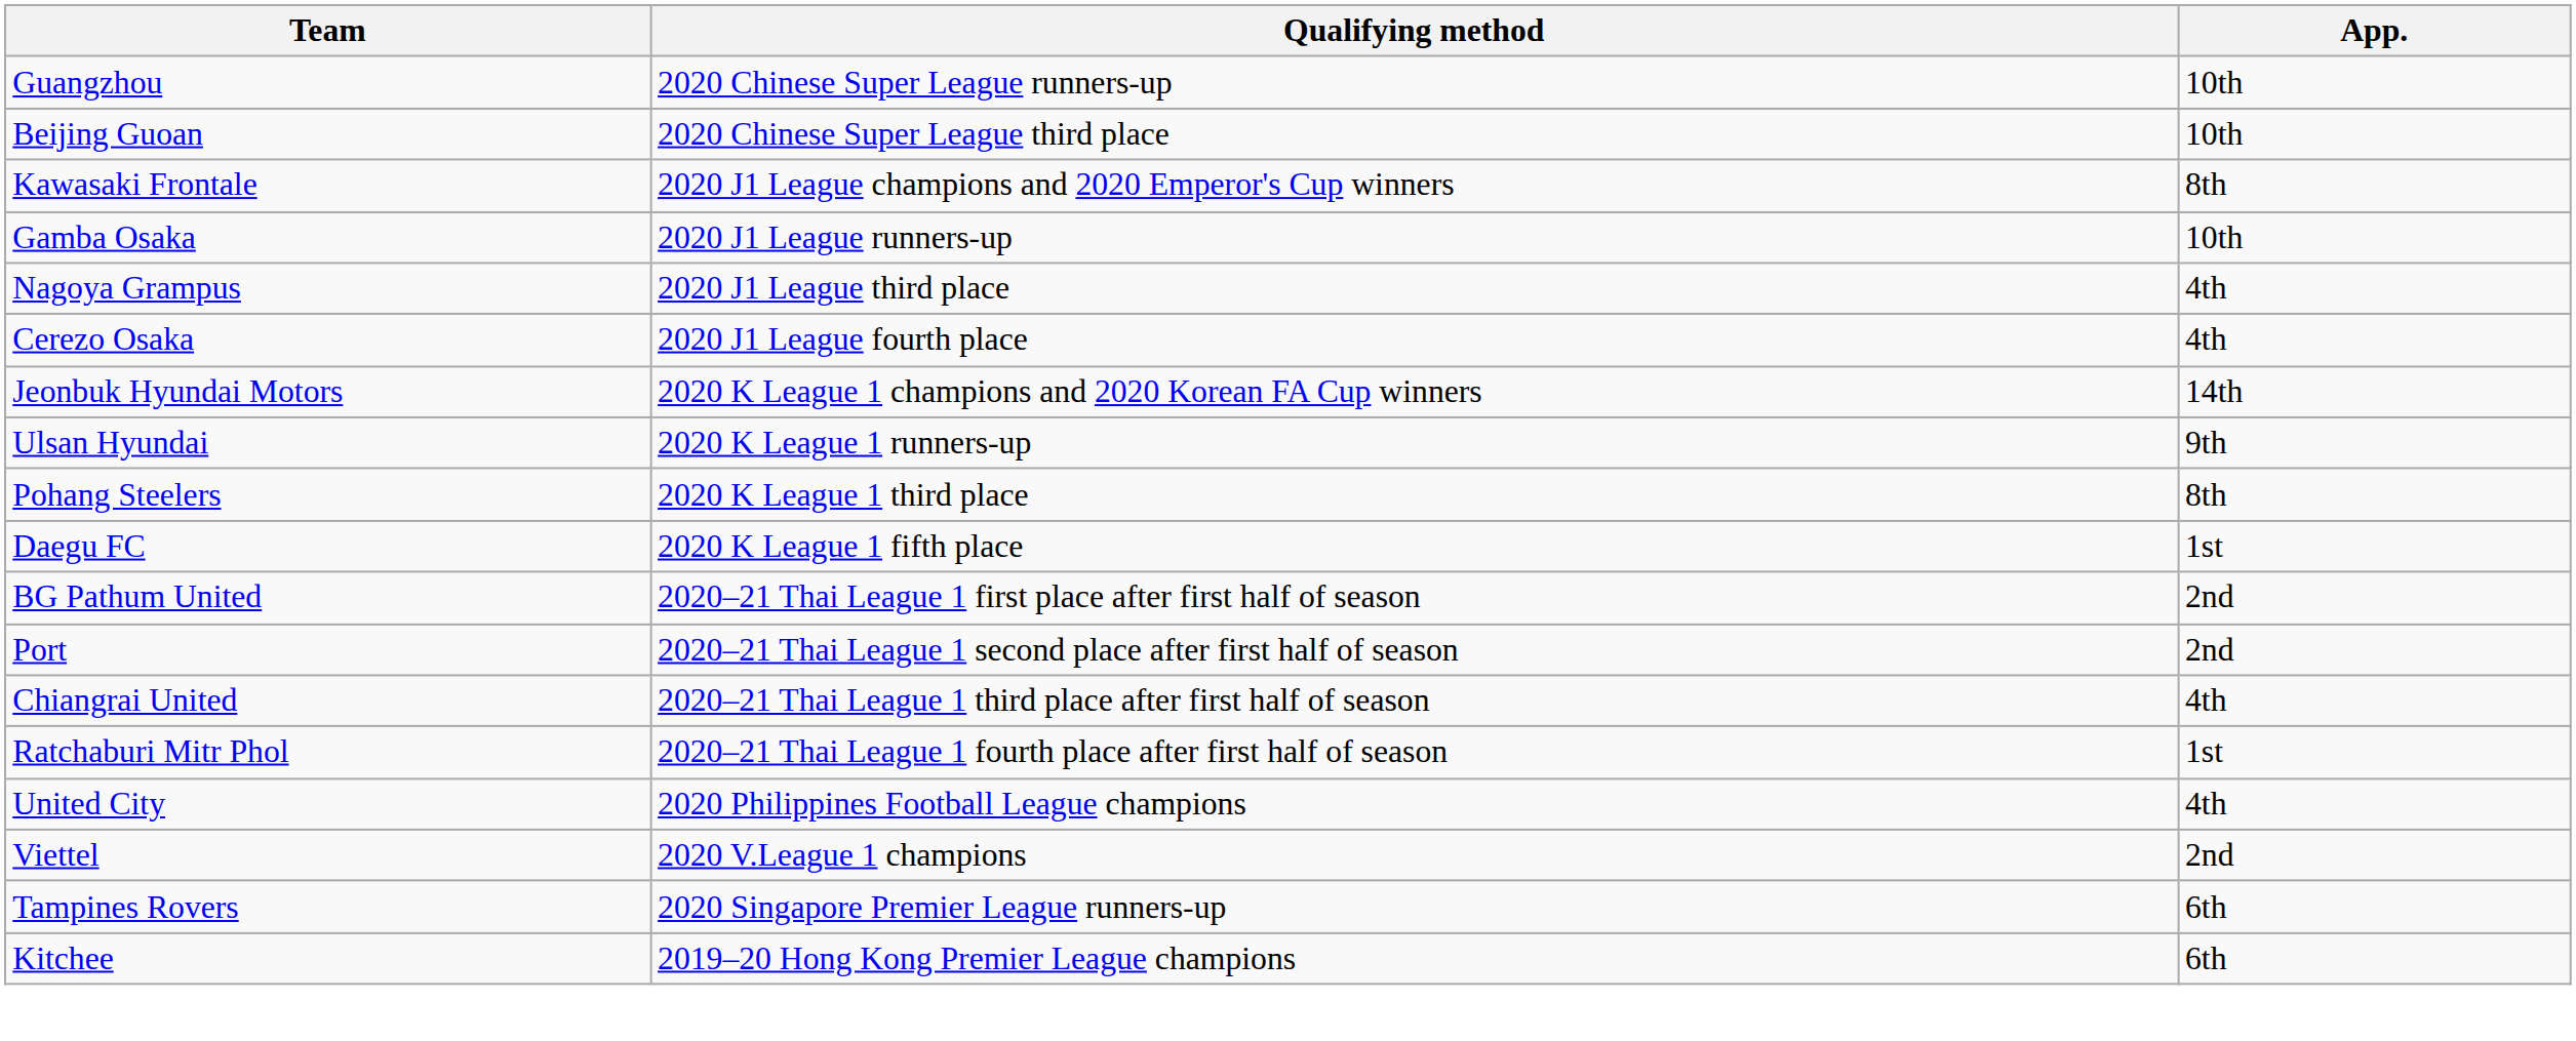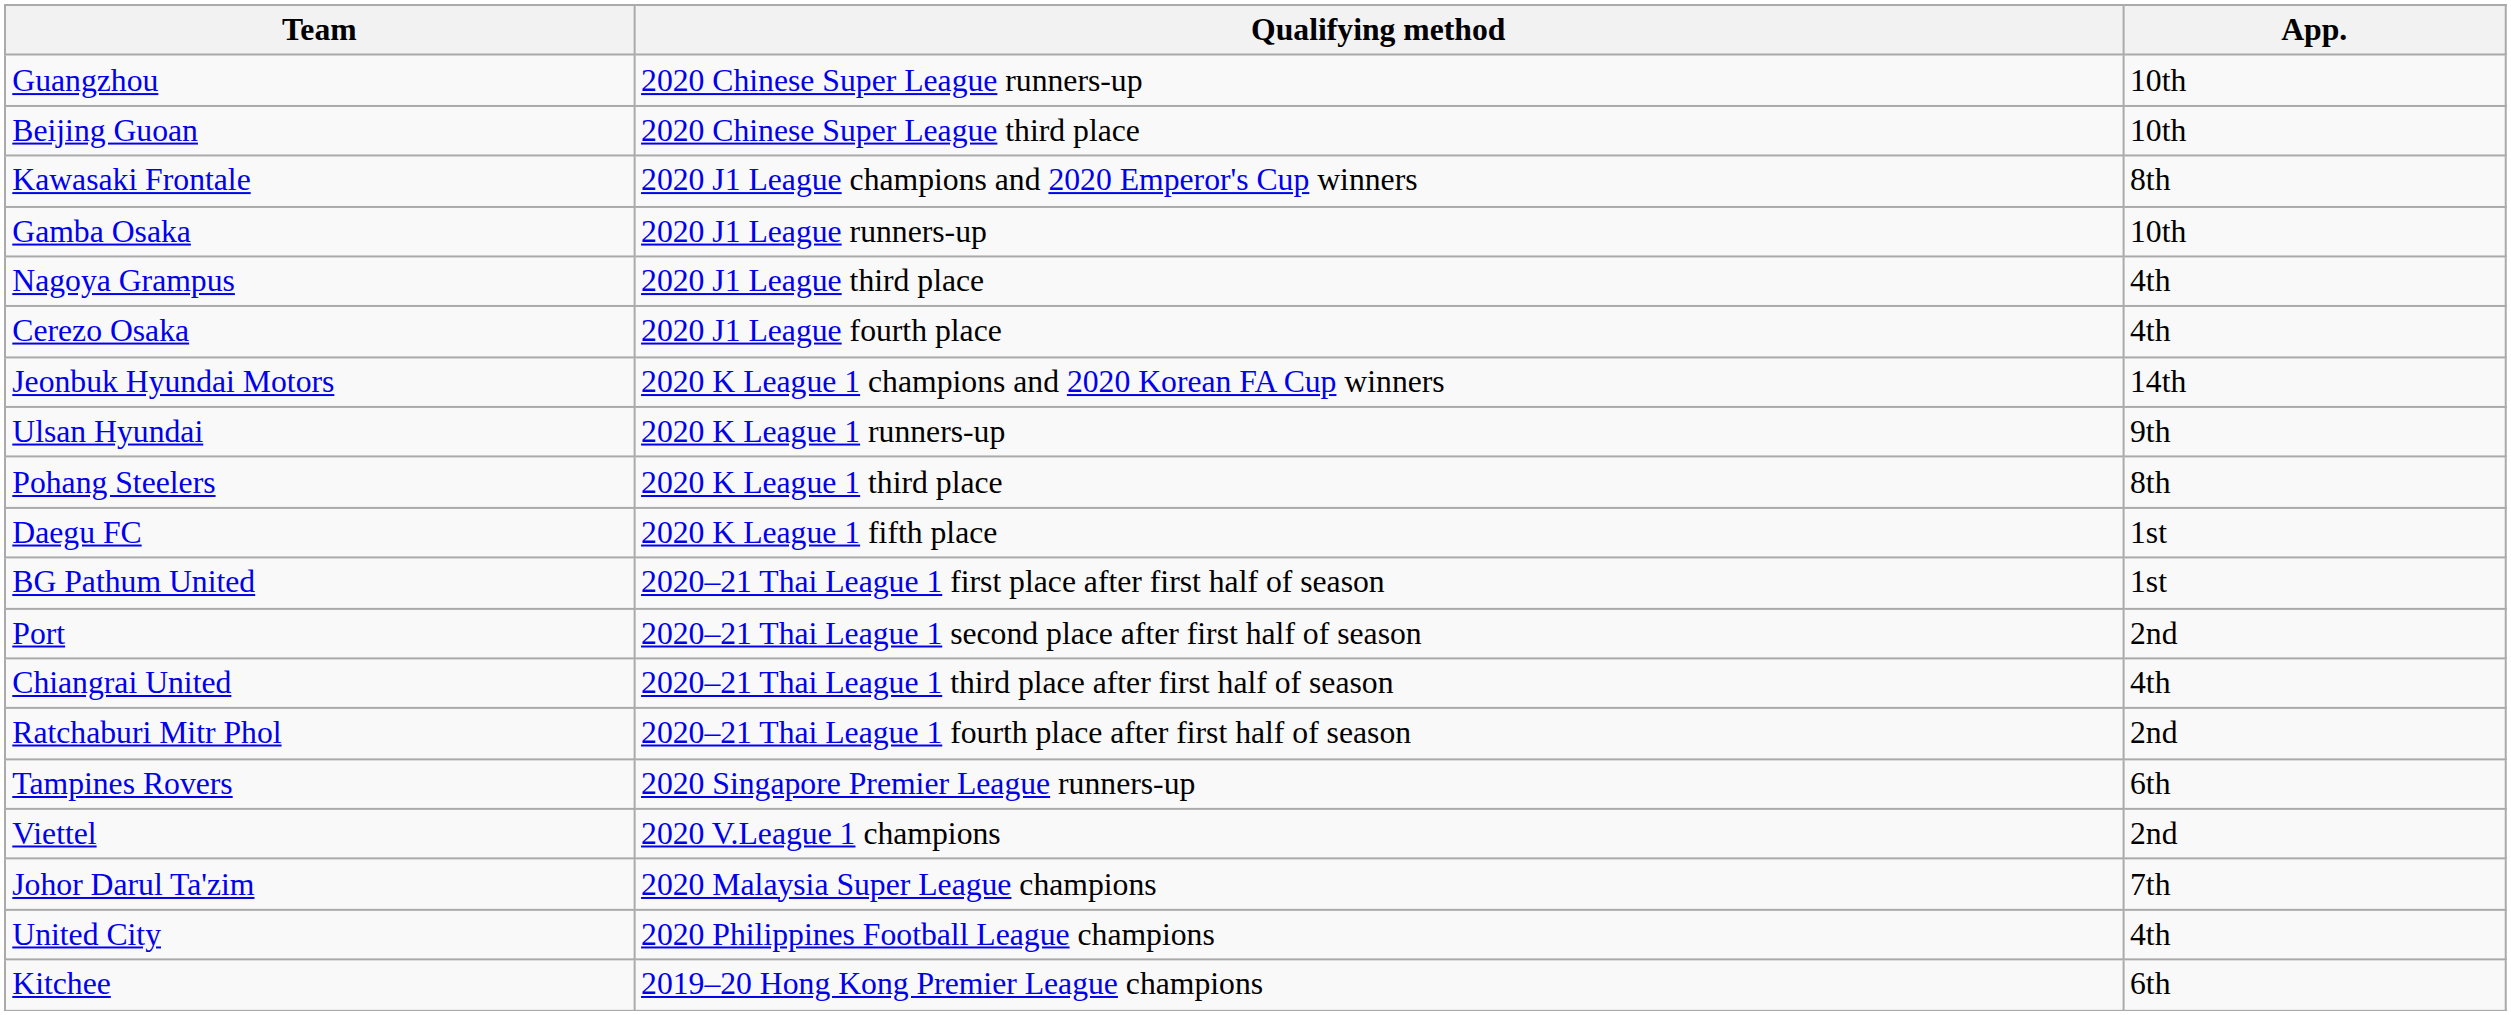BG Pathum United | App.: 2nd -> 1st
Ratchaburi Mitr Phol | App.: 1st -> 2nd
rows swapped: United City <-> Tampines Rovers
+ row: Johor Darul Ta'zim | 2020 Malaysia Super League champions | 7th
